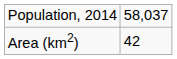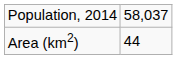Area (km2) | column 2: 42 -> 44
